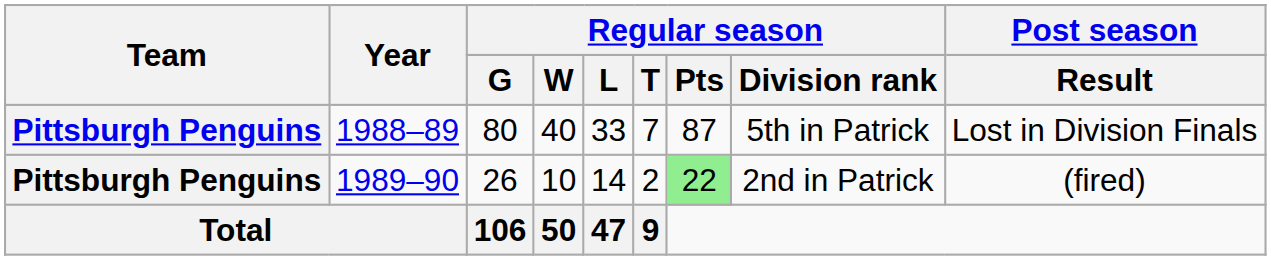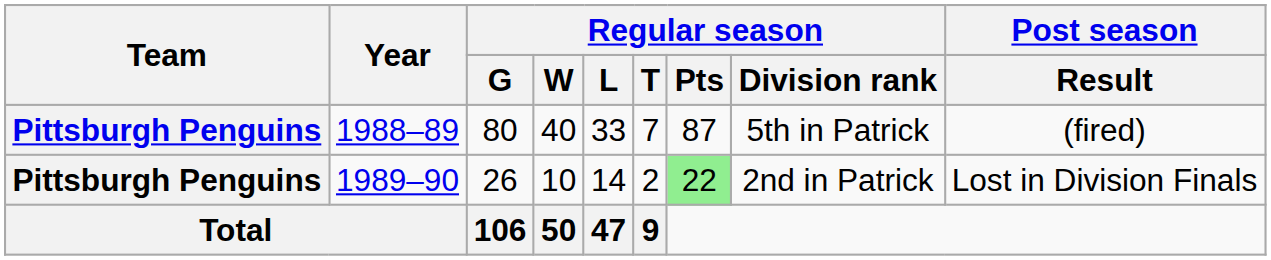1988–89 | Post season / Result: Lost in Division Finals -> (fired)
1989–90 | Post season / Result: (fired) -> Lost in Division Finals
